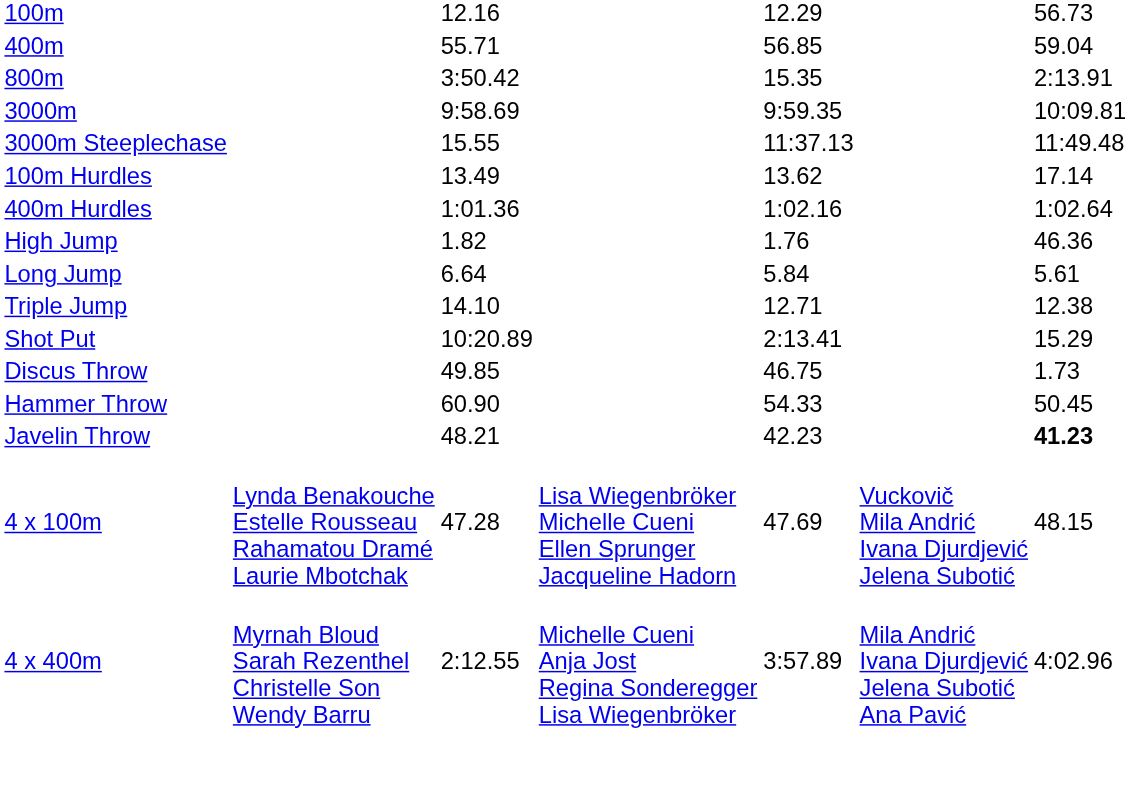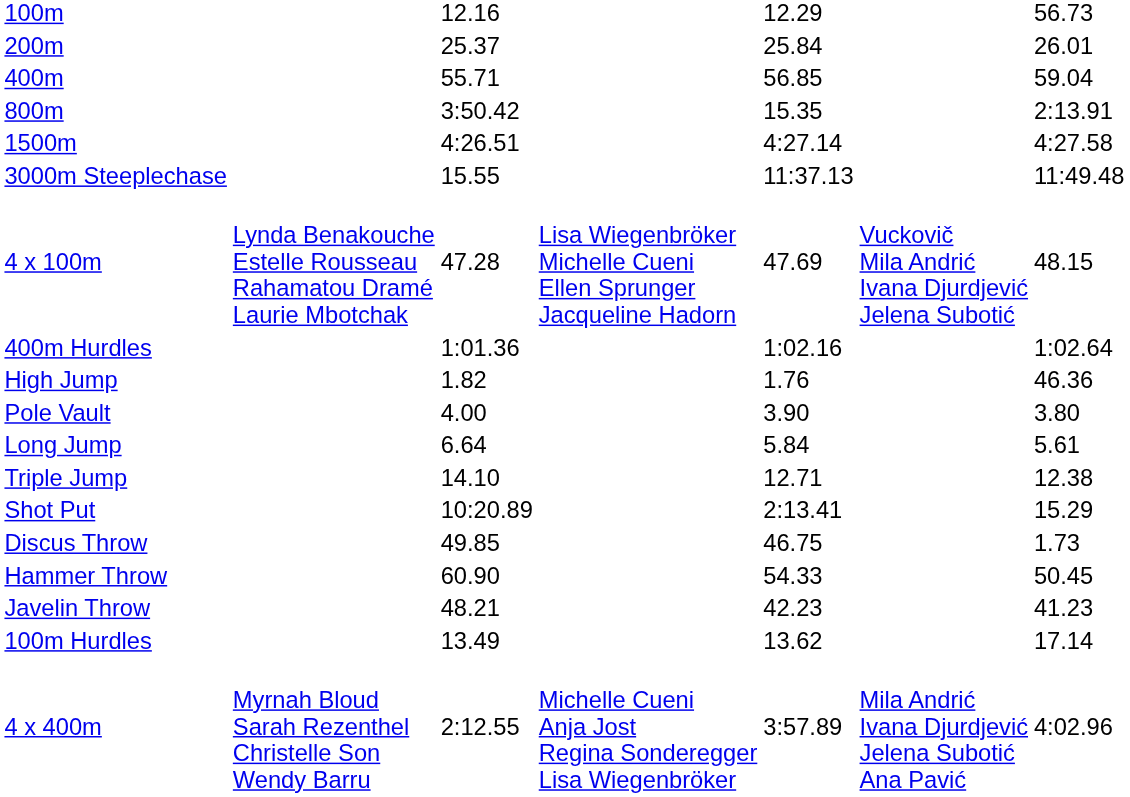+ row: 200m | 25.37 | 25.84 | 26.01
+ row: 1500m | 4:26.51 | 4:27.14 | 4:27.58
- row: 3000m | 9:58.69 | 9:59.35 | 10:09.81
rows swapped: 100m Hurdles <-> 4 x 100m
+ row: Pole Vault | 4.00 | 3.90 | 3.80
Javelin Throw | column 7: bold -> normal
